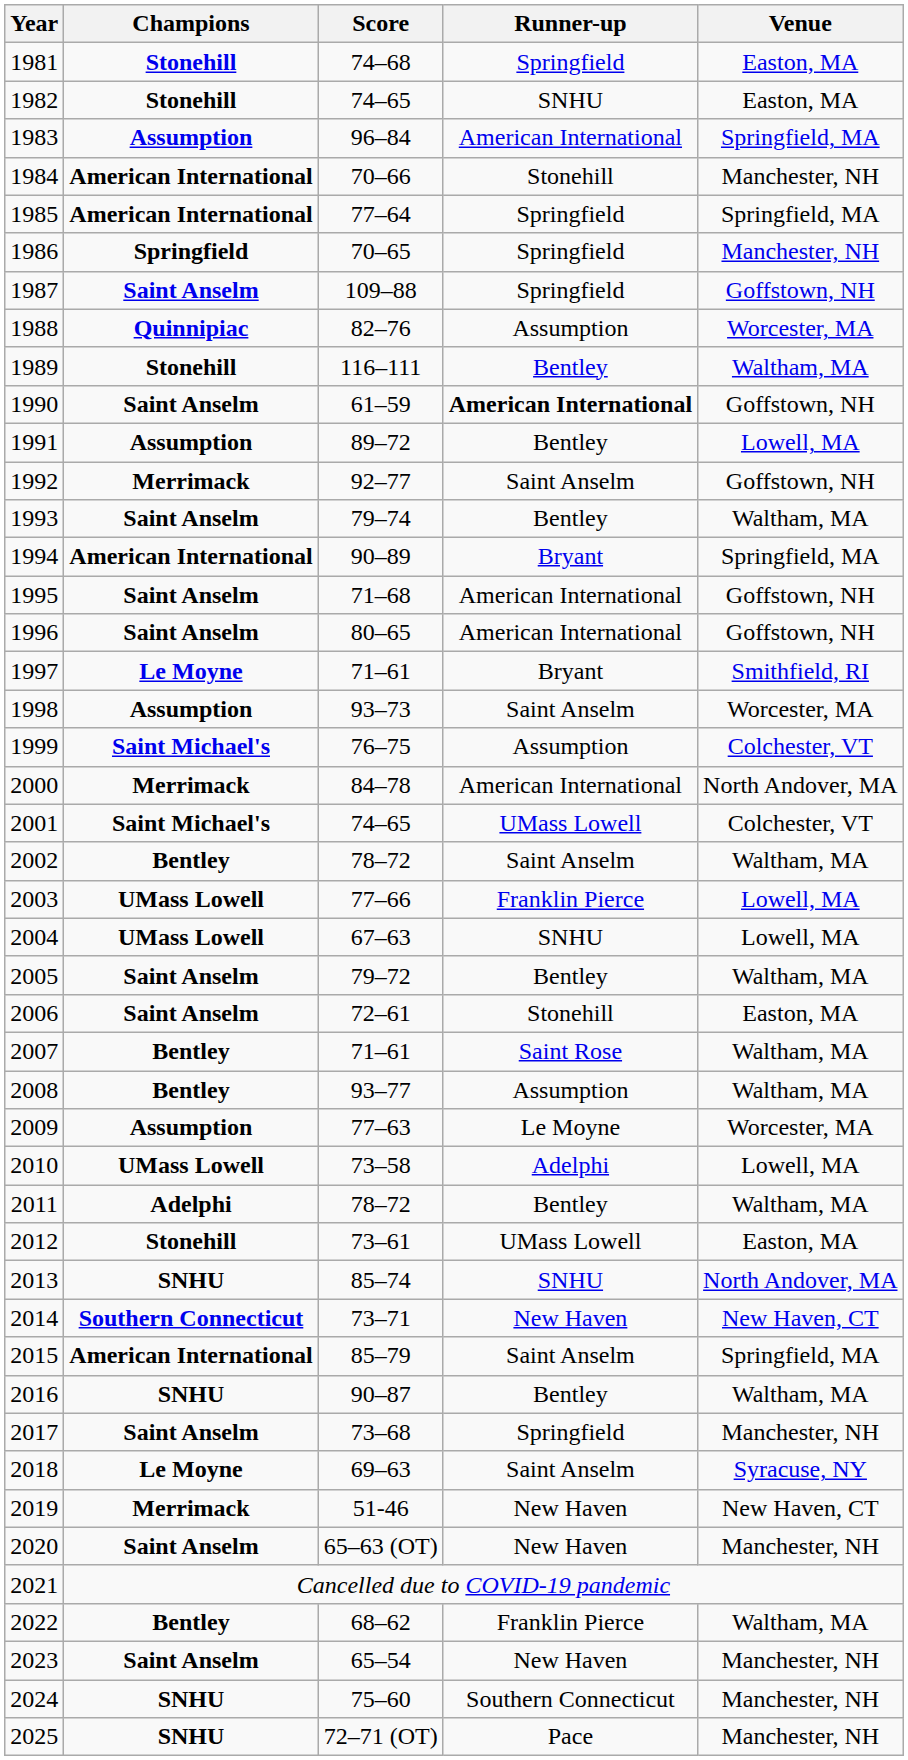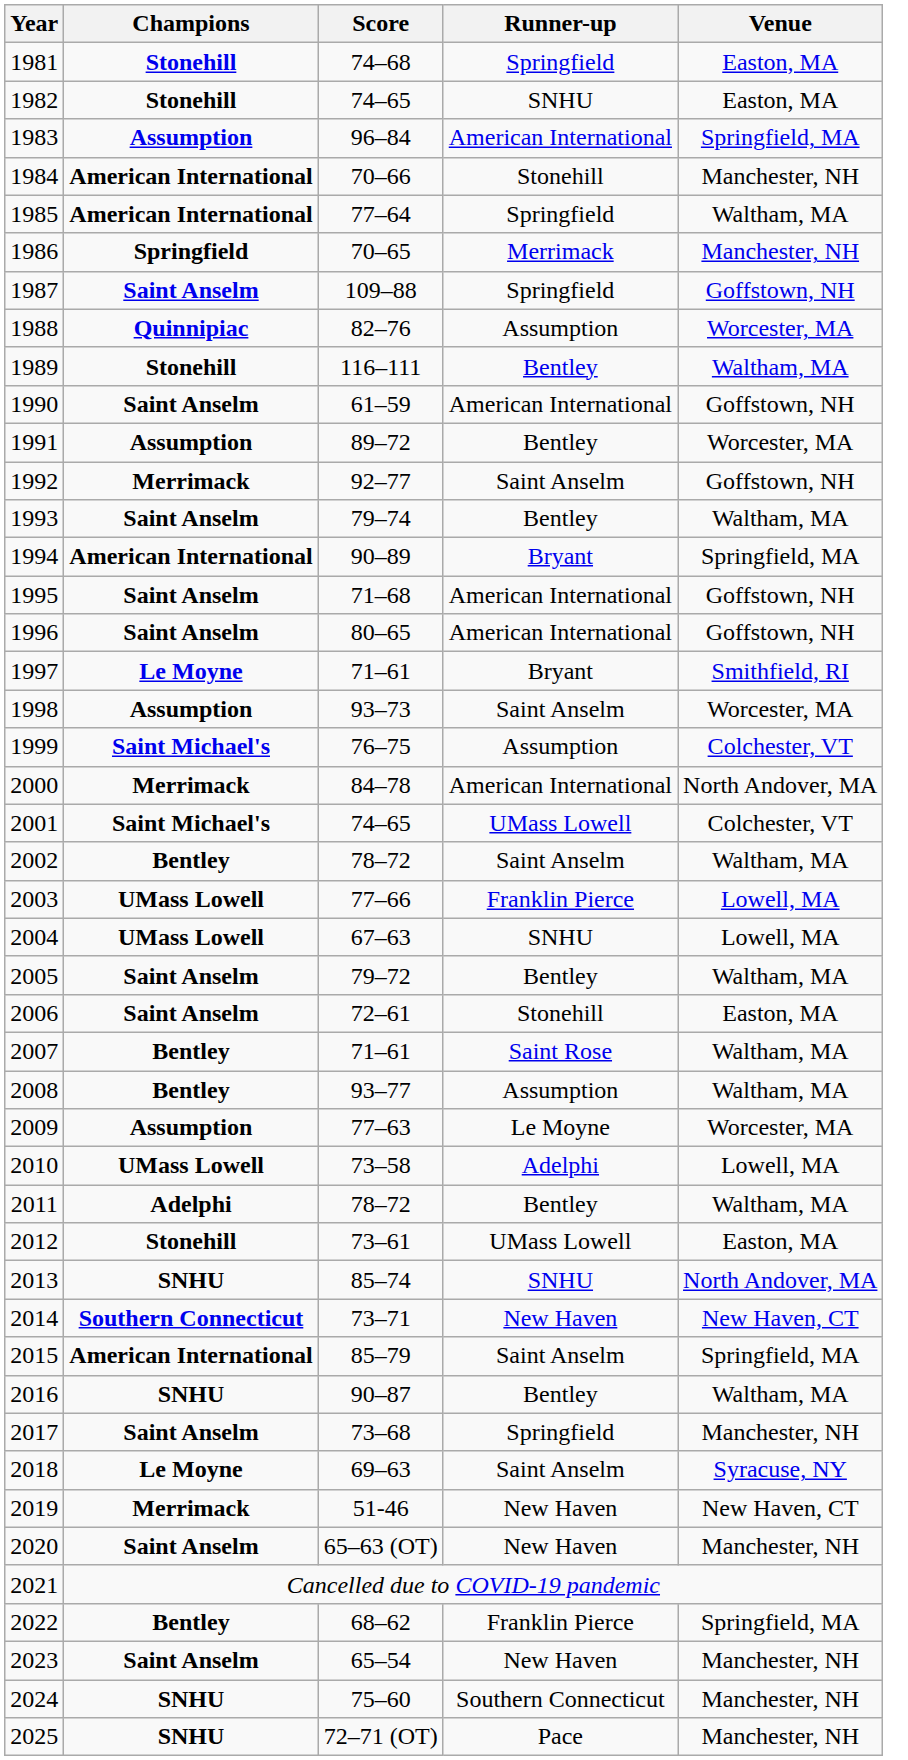1985 | Venue: Springfield, MA -> Waltham, MA
1986 | Runner-up: Springfield -> Merrimack
1990 | Runner-up: bold -> normal
1991 | Venue: Lowell, MA -> Worcester, MA
2022 | Venue: Waltham, MA -> Springfield, MA
